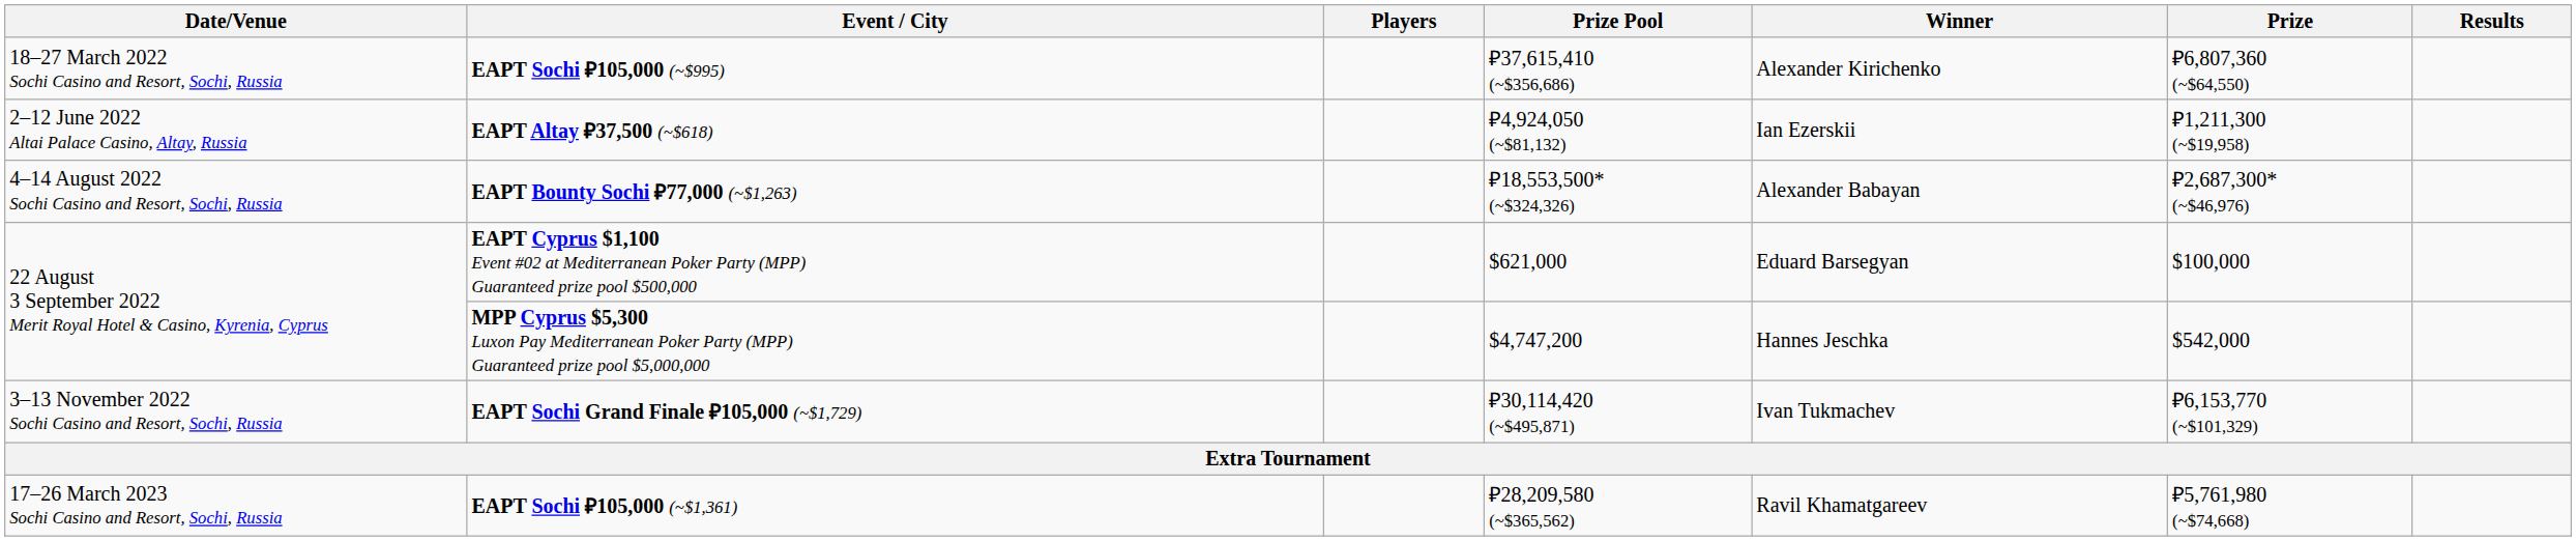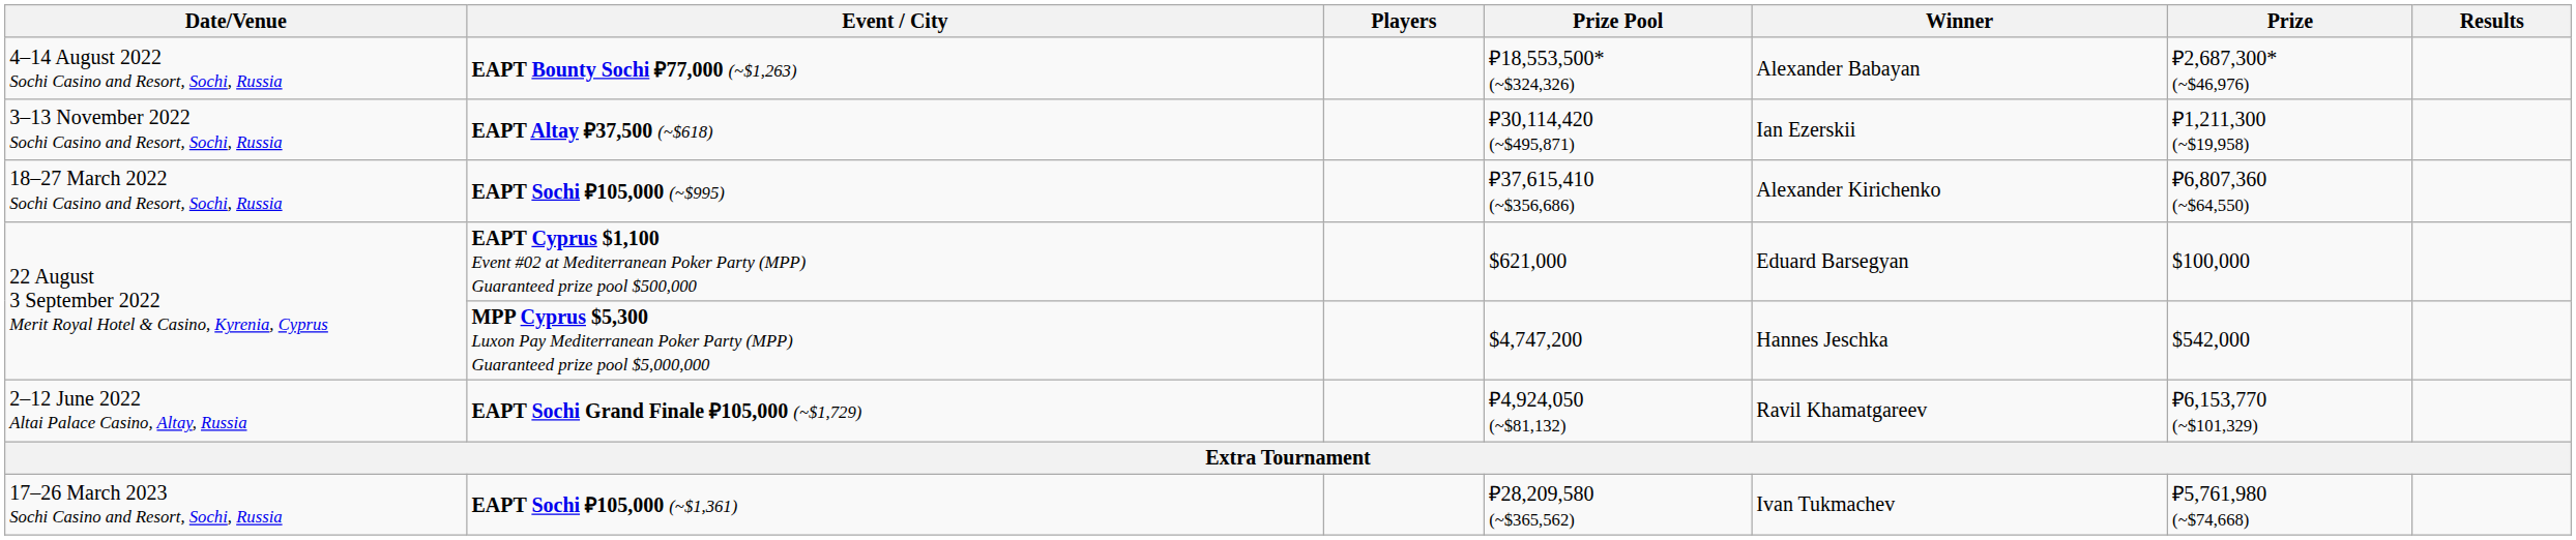rows swapped: EAPT Sochi ₽105,000 (~$995) <-> EAPT Bounty Sochi ₽77,000 (~$1,263)
EAPT Altay ₽37,500 (~$618) | Date/Venue: 2–12 June 2022 Altai Palace Casino, Altay, Russia -> 3–13 November 2022 Sochi Casino and Resort, Sochi, Russia
EAPT Altay ₽37,500 (~$618) | Prize Pool: ₽4,924,050 (~$81,132) -> ₽30,114,420 (~$495,871)
EAPT Sochi Grand Finale ₽105,000 (~$1,729) | Date/Venue: 3–13 November 2022 Sochi Casino and Resort, Sochi, Russia -> 2–12 June 2022 Altai Palace Casino, Altay, Russia
EAPT Sochi Grand Finale ₽105,000 (~$1,729) | Prize Pool: ₽30,114,420 (~$495,871) -> ₽4,924,050 (~$81,132)
EAPT Sochi Grand Finale ₽105,000 (~$1,729) | Winner: Ivan Tukmachev -> Ravil Khamatgareev
EAPT Sochi ₽105,000 (~$1,361) | Winner: Ravil Khamatgareev -> Ivan Tukmachev
